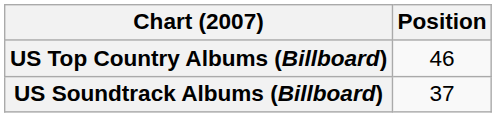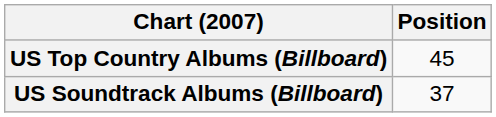US Top Country Albums (Billboard) | Position: 46 -> 45
